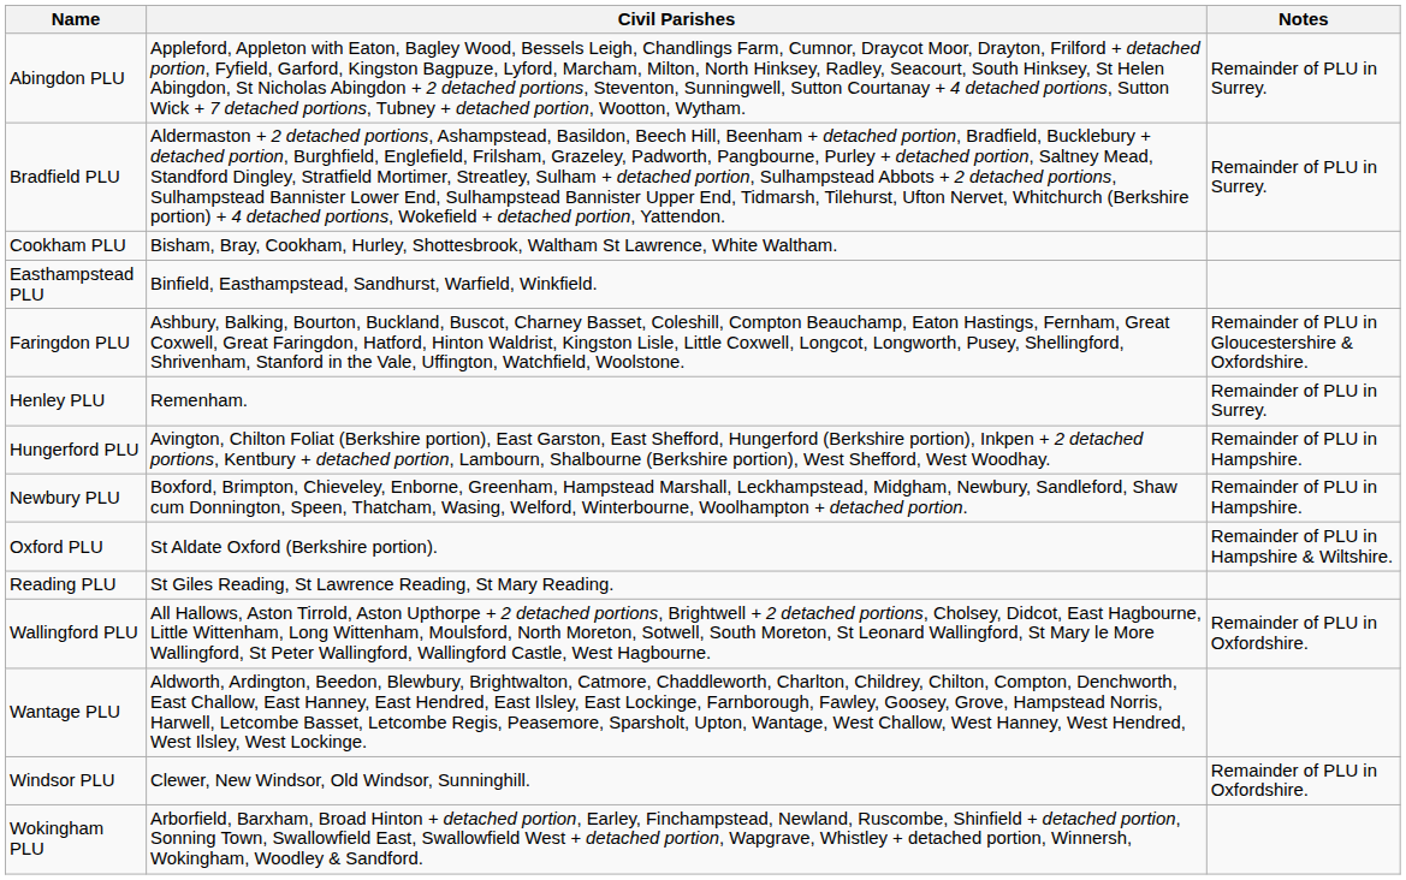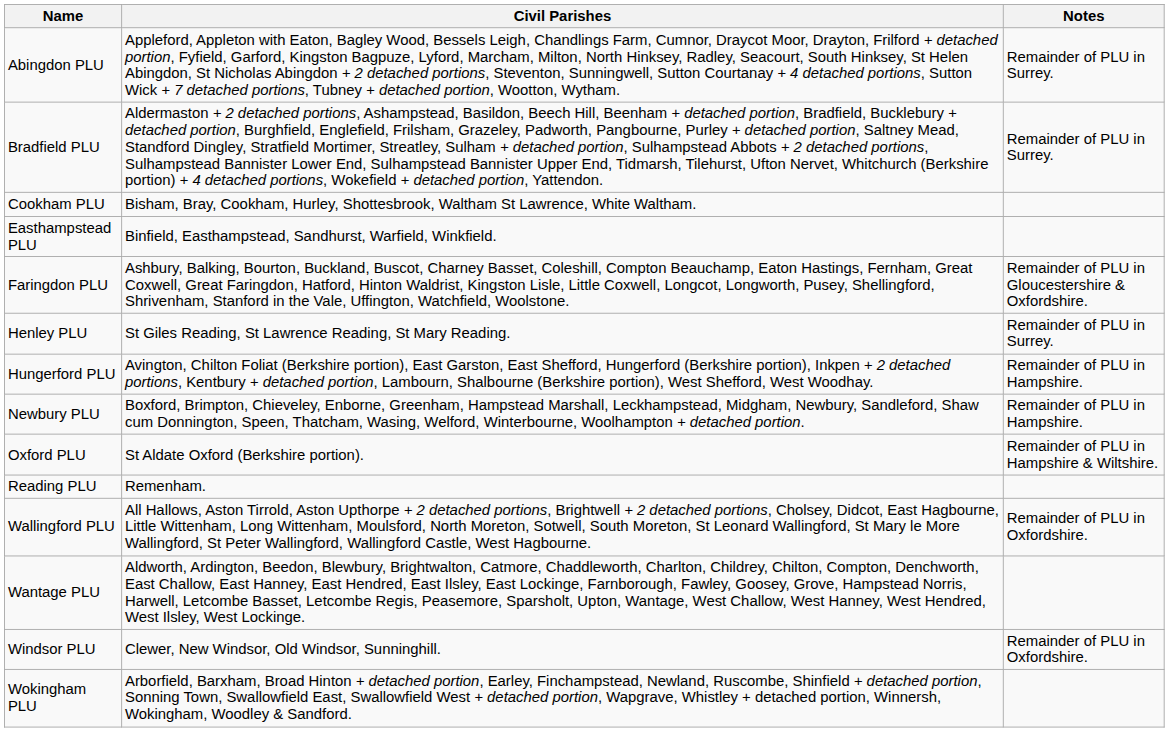Henley PLU | Civil Parishes: Remenham. -> St Giles Reading, St Lawrence Reading, St Mary Reading.
Reading PLU | Civil Parishes: St Giles Reading, St Lawrence Reading, St Mary Reading. -> Remenham.
